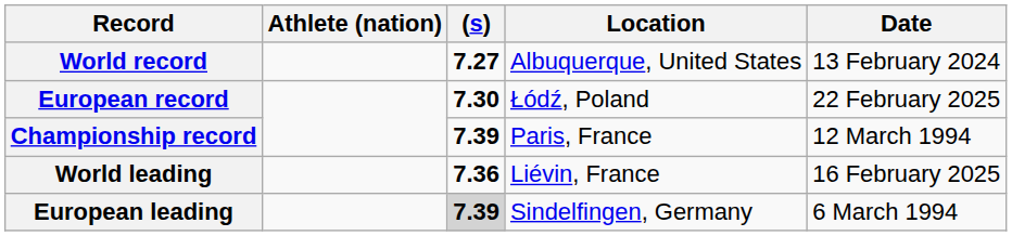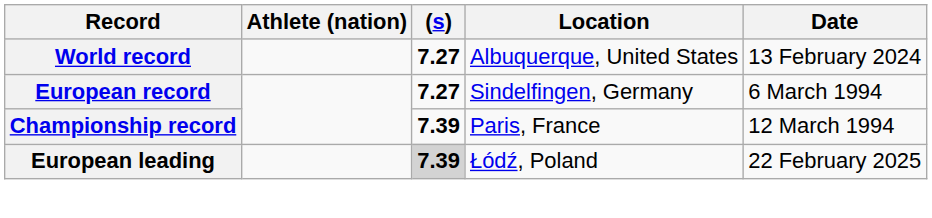European record | (s): 7.30 -> 7.27
European record | Location: Łódź, Poland -> Sindelfingen, Germany
European record | Date: 22 February 2025 -> 6 March 1994
- row: World leading | 7.36 | Liévin, France | 16 February 2025
European leading | Location: Sindelfingen, Germany -> Łódź, Poland
European leading | Date: 6 March 1994 -> 22 February 2025
